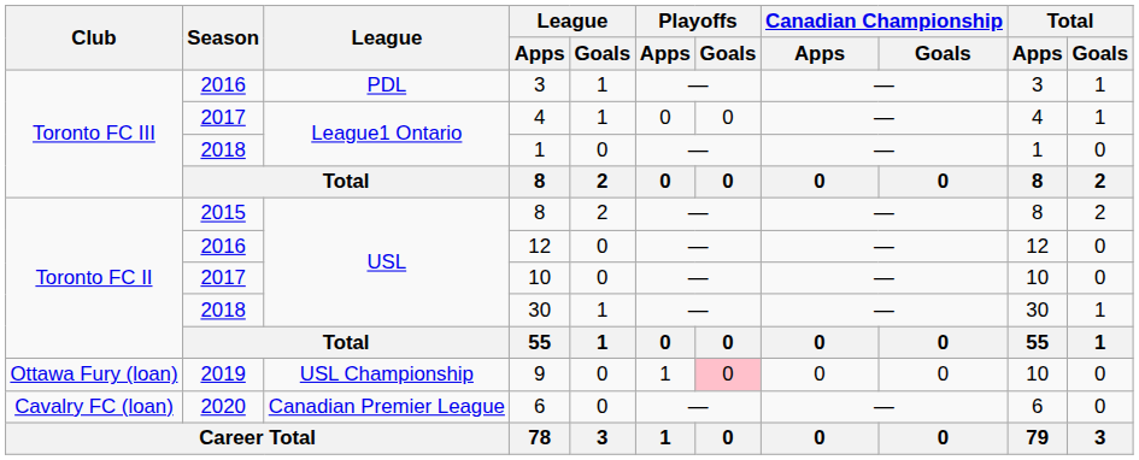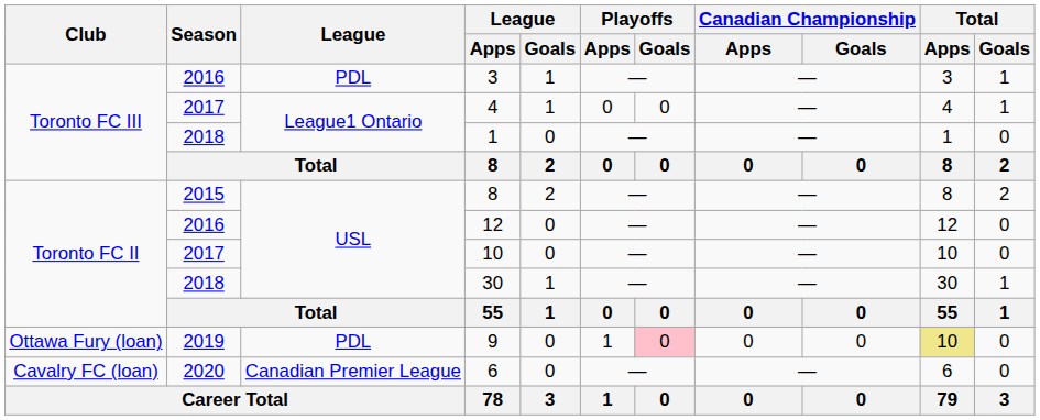9 | League: USL Championship -> PDL
9 | Total / Apps: no background -> khaki background
